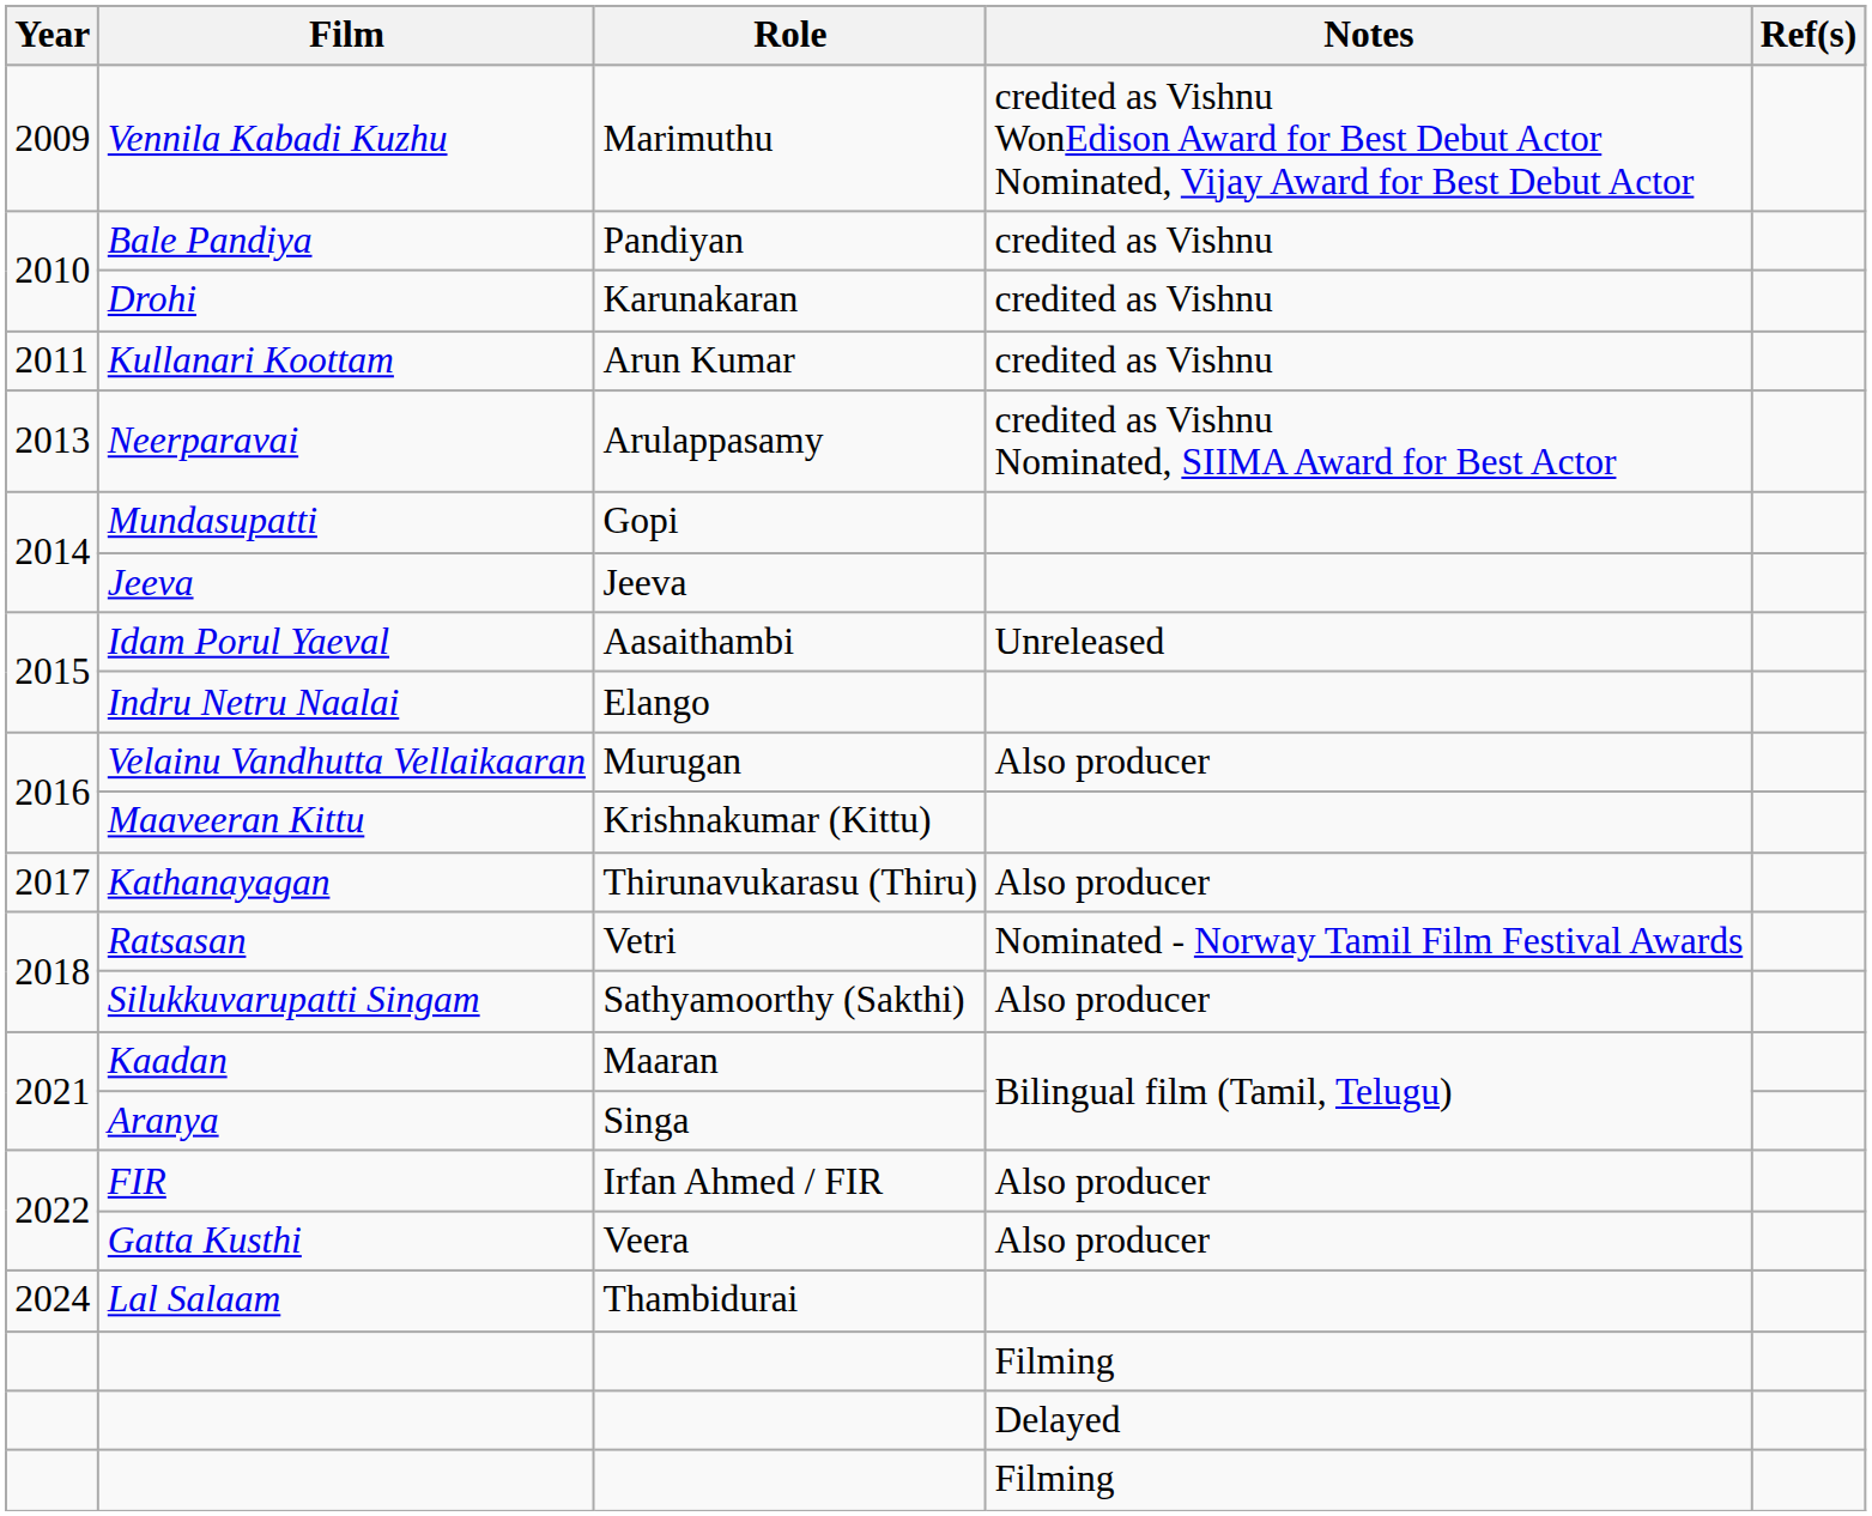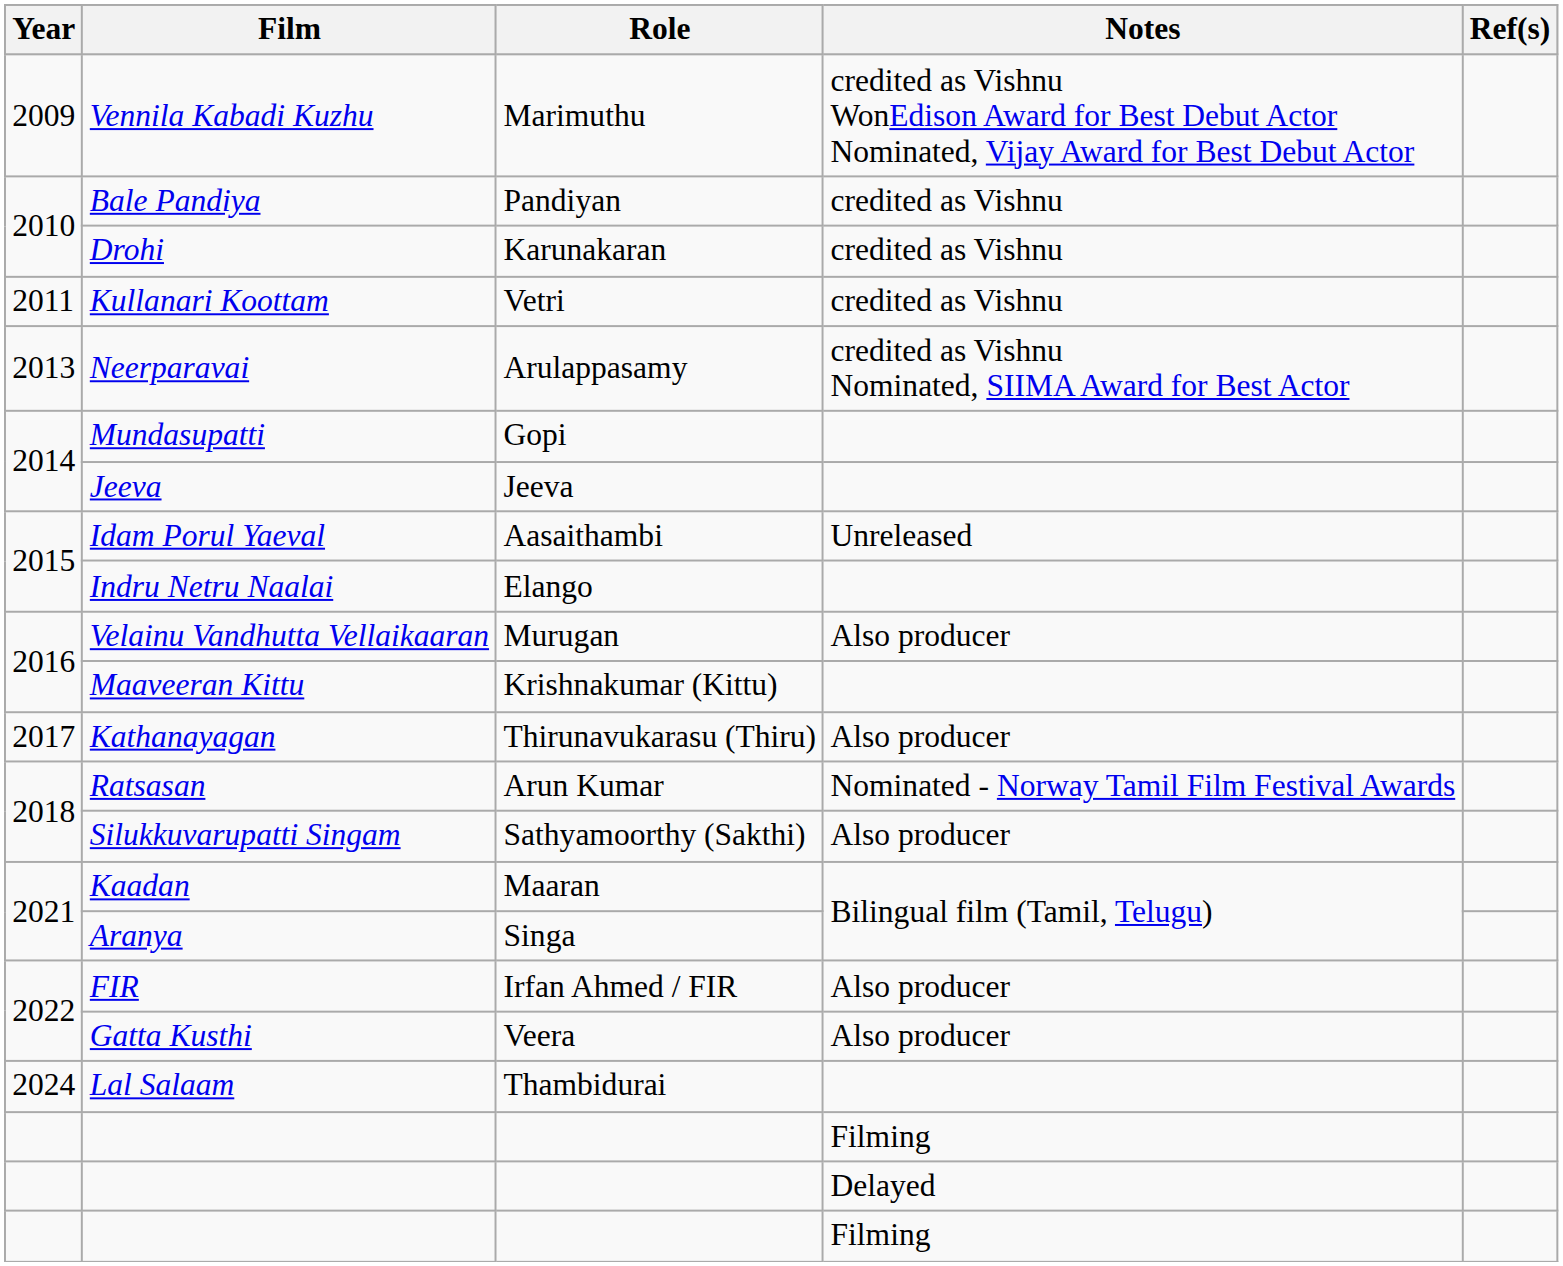Kullanari Koottam | Role: Arun Kumar -> Vetri
Ratsasan | Role: Vetri -> Arun Kumar
